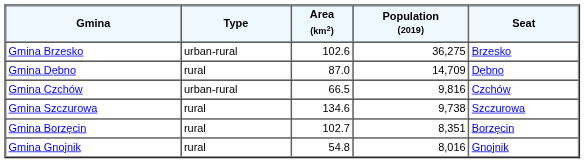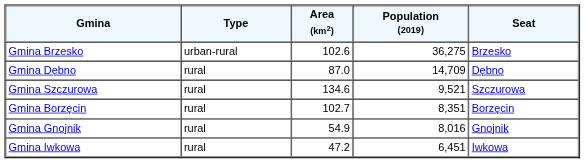- row: Gmina Czchów | urban-rural | 66.5 | 9,816 | Czchów
Gmina Szczurowa | Population (2019): 9,738 -> 9,521
Gmina Gnojnik | Area (km2): 54.8 -> 54.9
+ row: Gmina Iwkowa | rural | 47.2 | 6,451 | Iwkowa
